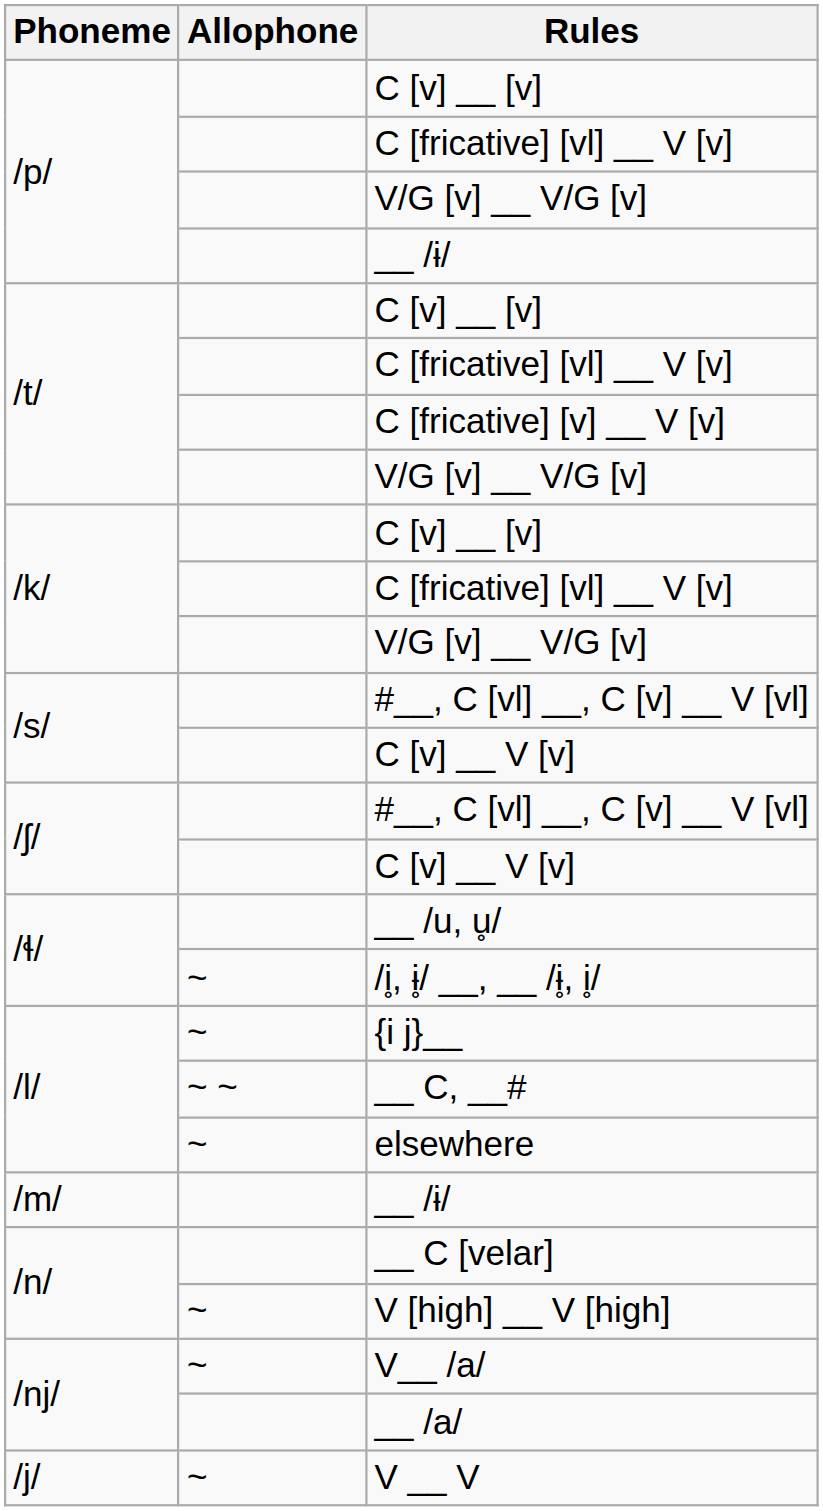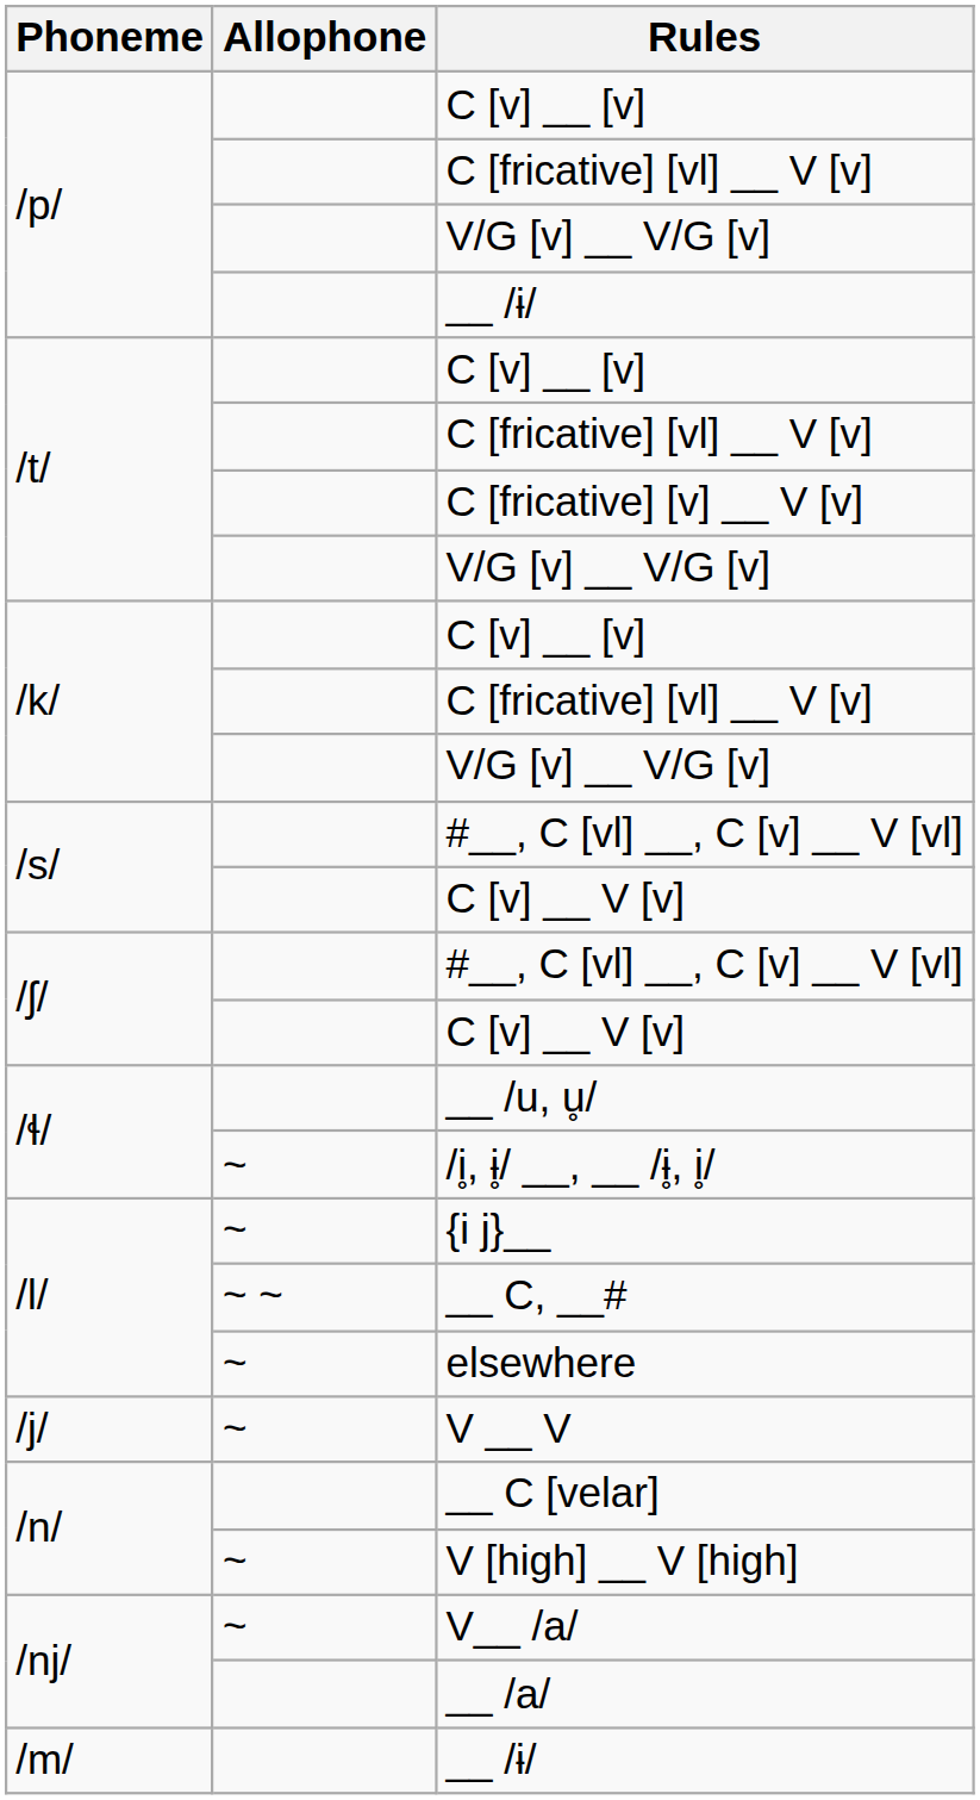rows swapped: /m/ / __ /ɨ/ <-> V __ V
